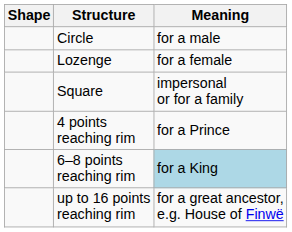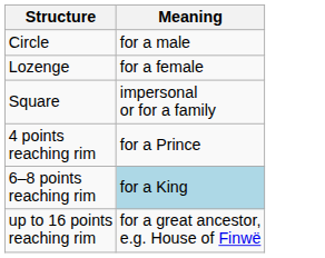- column: Shape
